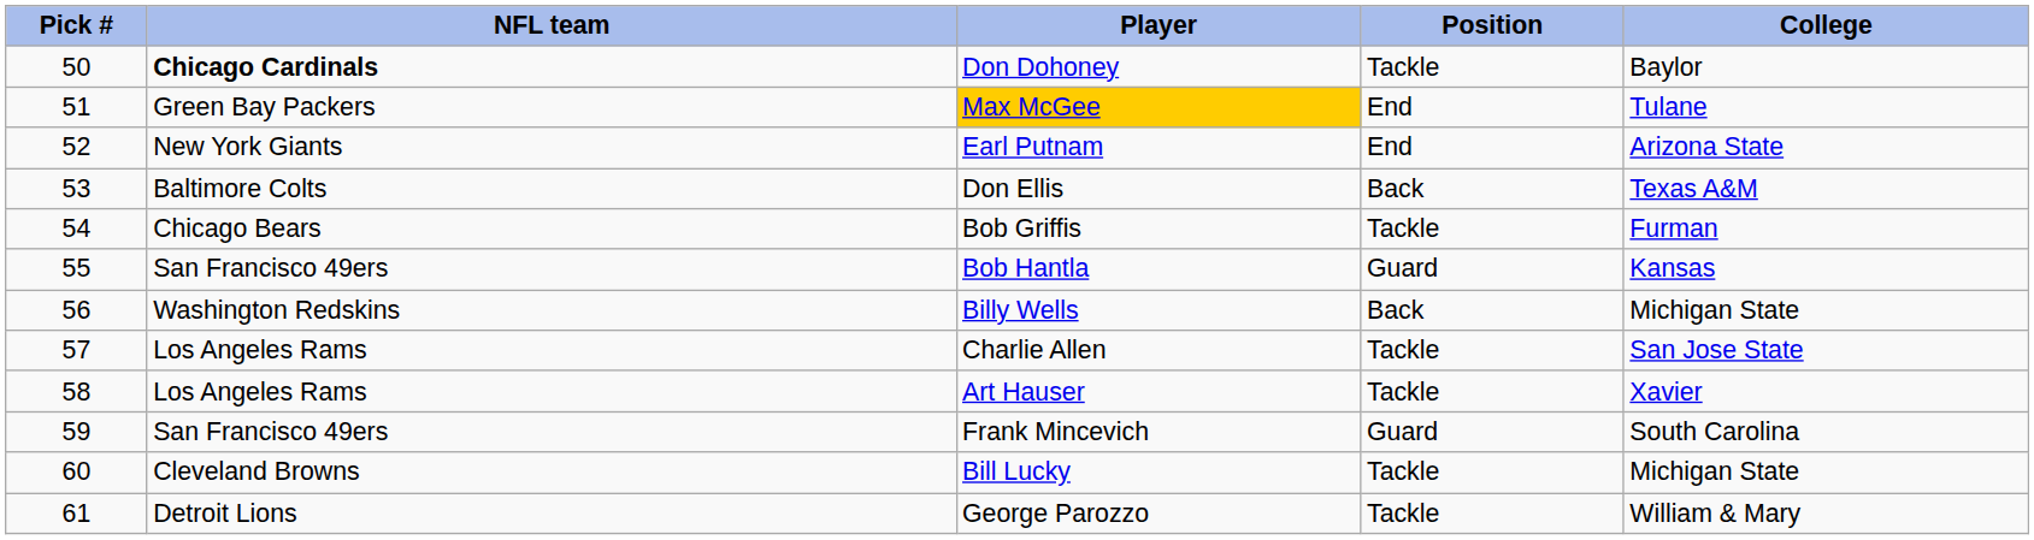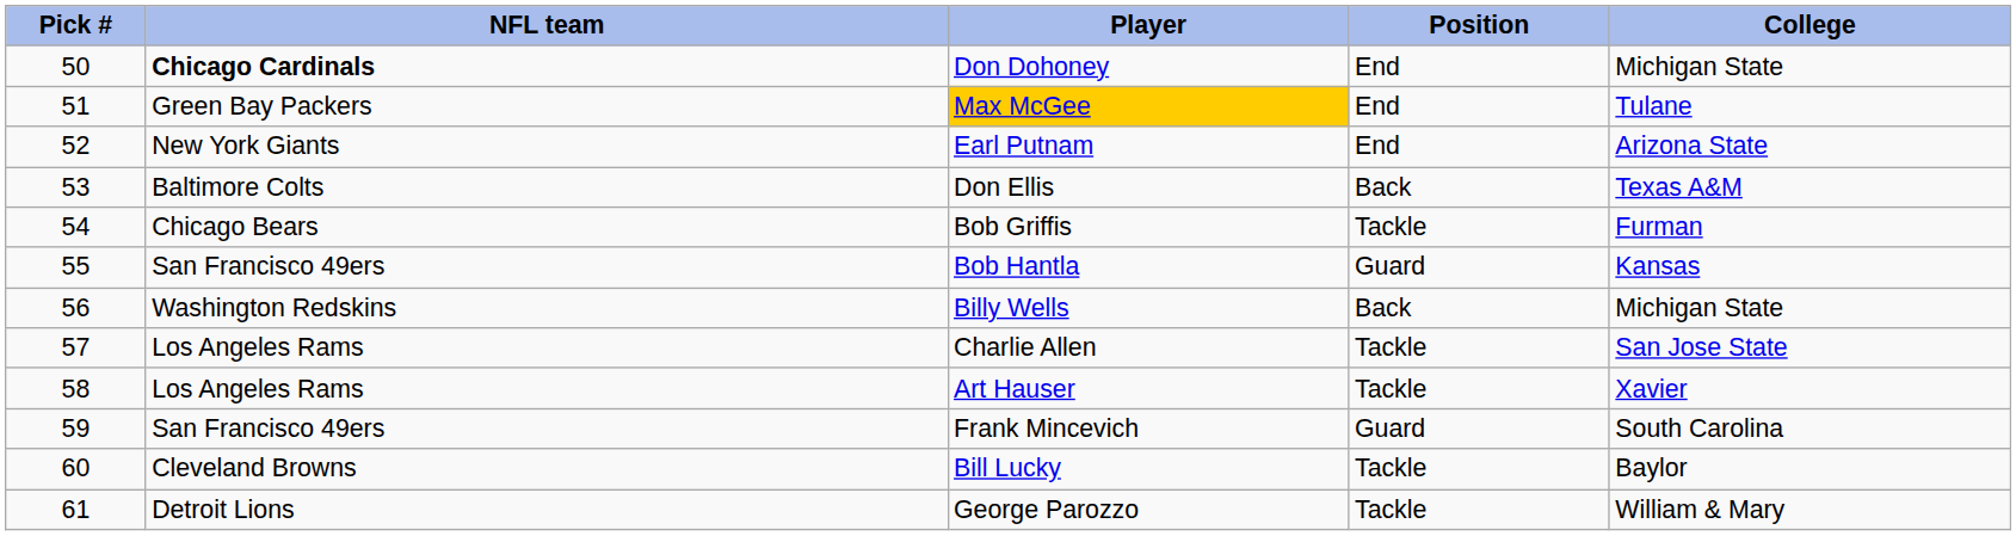Don Dohoney | Position: Tackle -> End
Don Dohoney | College: Baylor -> Michigan State
Bill Lucky | College: Michigan State -> Baylor
